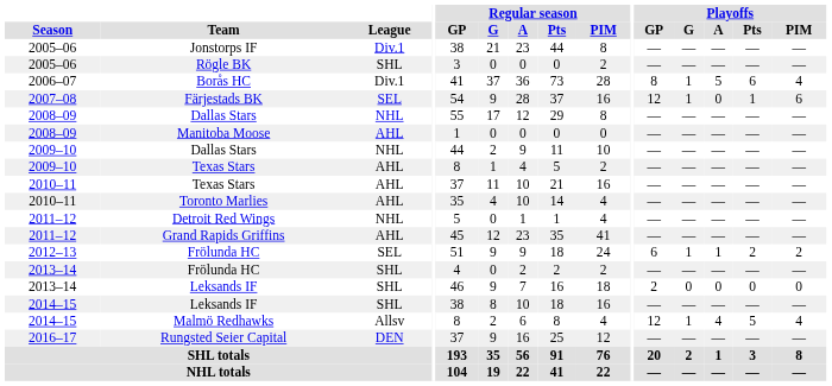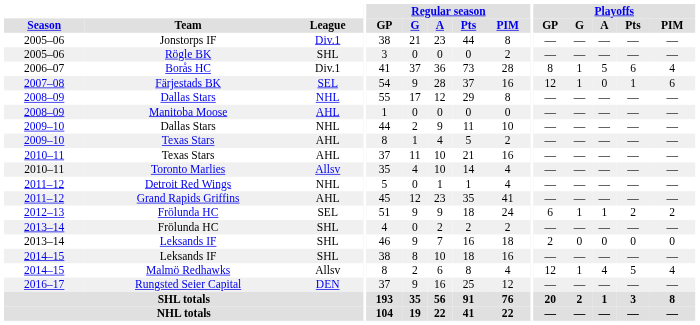Toronto Marlies | League: AHL -> Allsv
